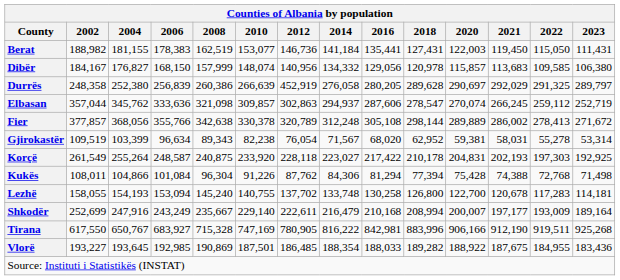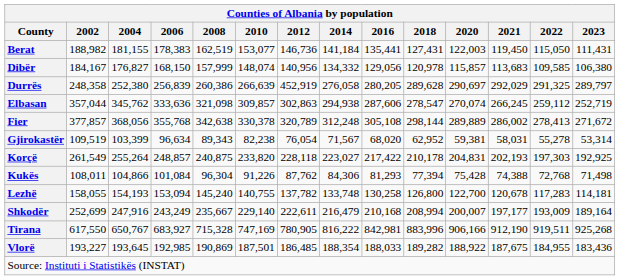Elbasan | 2014: 294,937 -> 294,938
Fier | 2006: 355,766 -> 355,768
Korçë | 2006: 248,587 -> 248,857
Korçë | 2010: 233,920 -> 233,820
Kukës | 2016: 81,294 -> 81,293
Lezhë | 2012: 137,702 -> 137,782
